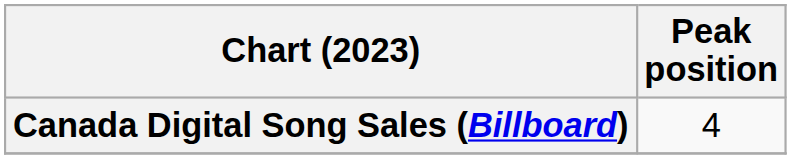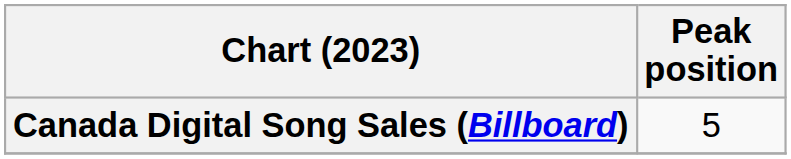Canada Digital Song Sales (Billboard) | Peak position: 4 -> 5
